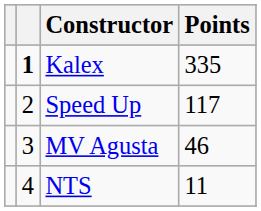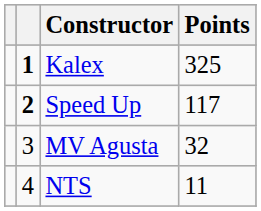Kalex | Points: 335 -> 325
Speed Up | column 2: normal -> bold
MV Agusta | Points: 46 -> 32
